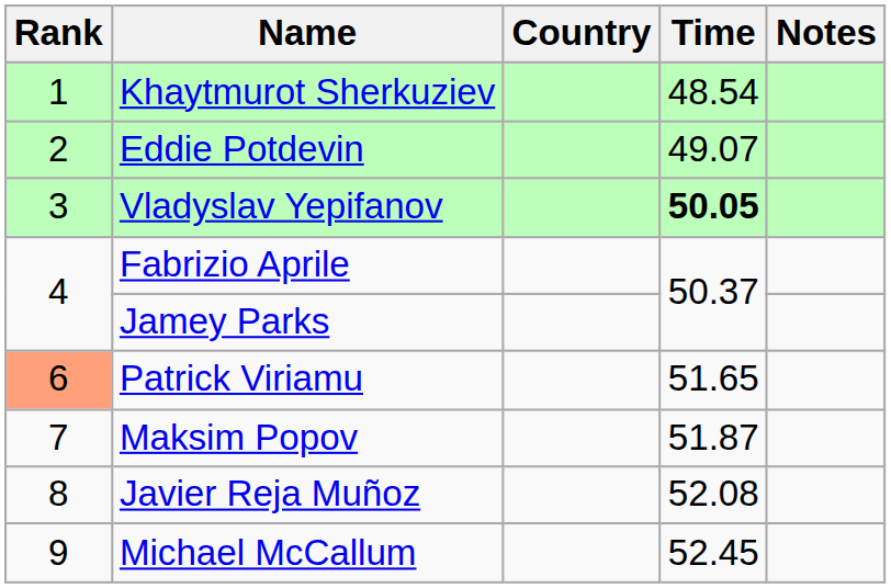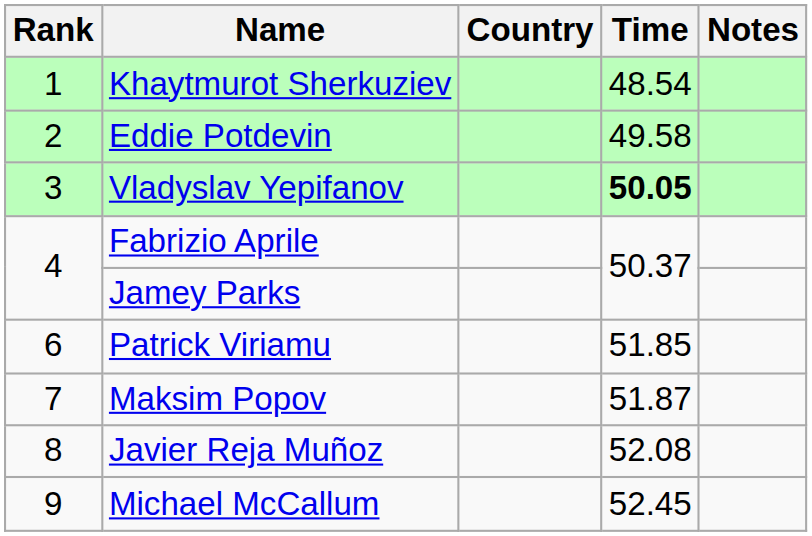Eddie Potdevin | Time: 49.07 -> 49.58
Patrick Viriamu | Rank: lightsalmon background -> no background
Patrick Viriamu | Time: 51.65 -> 51.85
